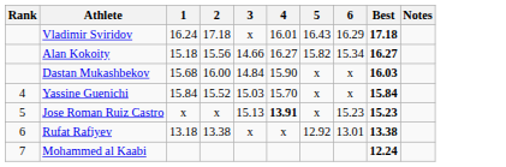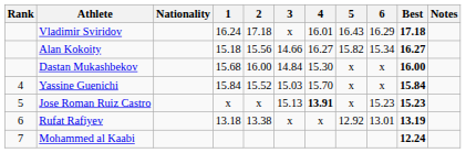+ column: Nationality
Dastan Mukashbekov | 4: 15.90 -> 15.30
Dastan Mukashbekov | Best: 16.03 -> 16.00
Rufat Rafiyev | Best: 13.38 -> 13.19
